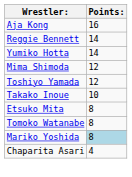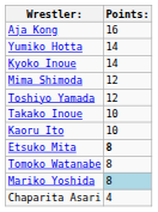- row: Reggie Bennett | 14
+ row: Kyoko Inoue | 14
+ row: Kaoru Ito | 10
Etsuko Mita | Points:: normal -> bold
